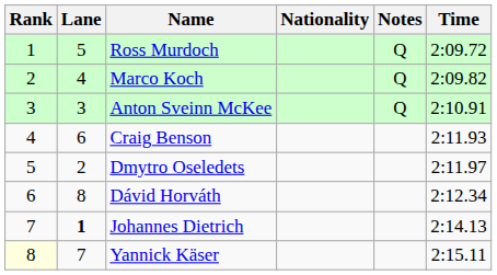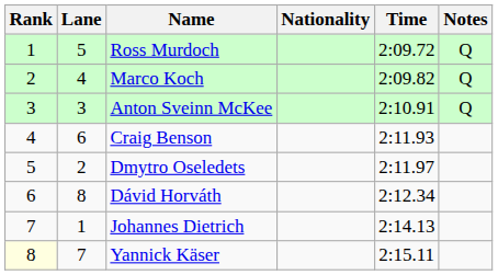columns swapped: Time <-> Notes
Johannes Dietrich | Lane: bold -> normal
